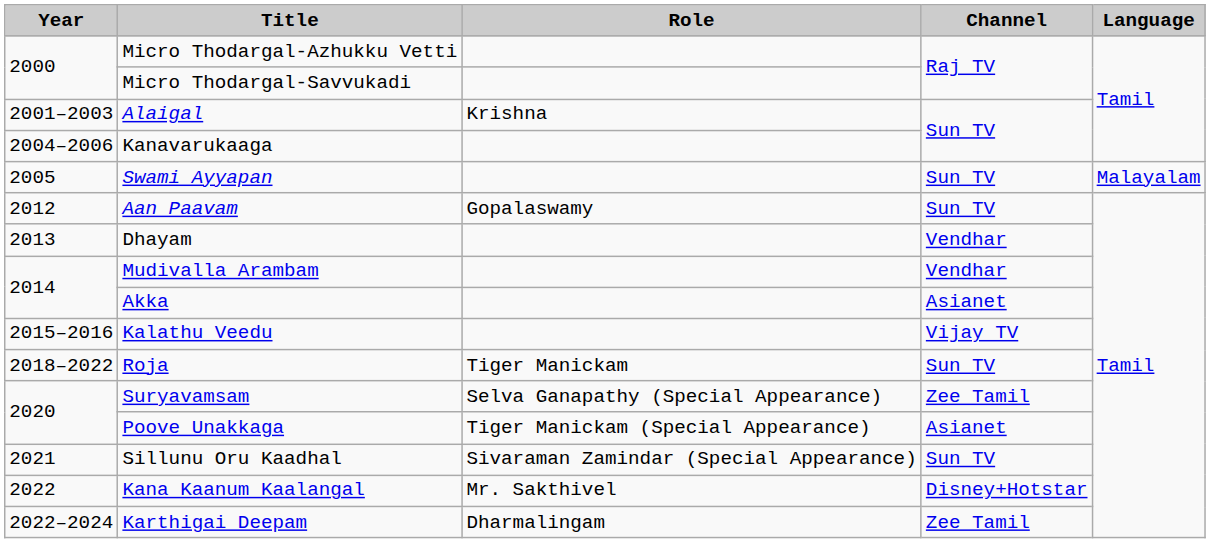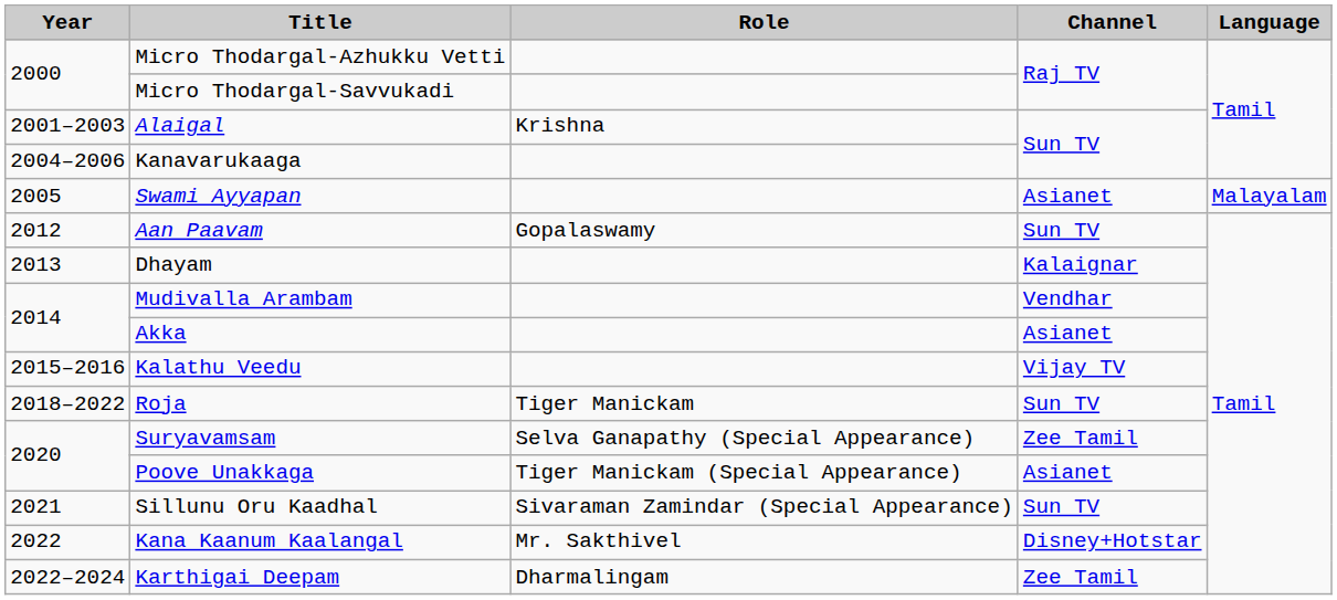Swami Ayyapan | Channel: Sun TV -> Asianet
Dhayam | Channel: Vendhar -> Kalaignar
